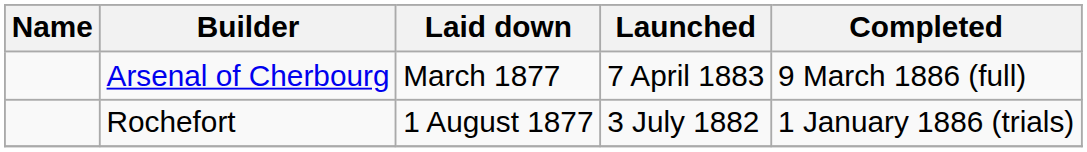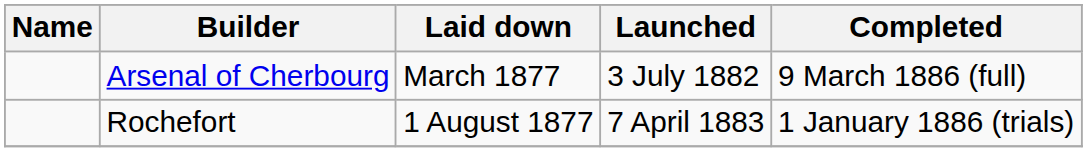Arsenal of Cherbourg | Launched: 7 April 1883 -> 3 July 1882
Rochefort | Launched: 3 July 1882 -> 7 April 1883
